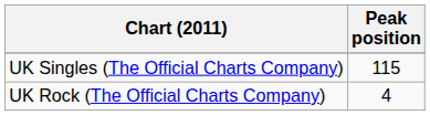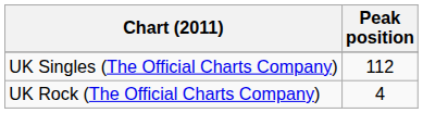UK Singles (The Official Charts Company) | Peak position: 115 -> 112
